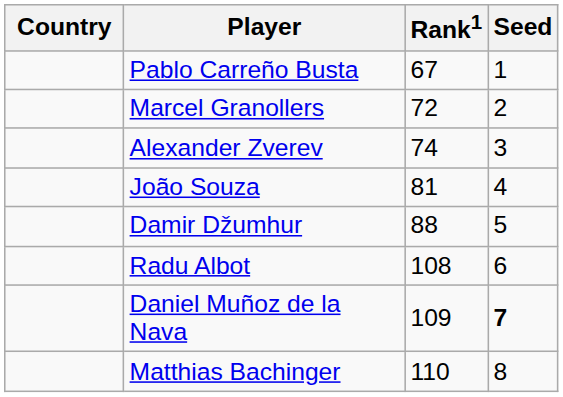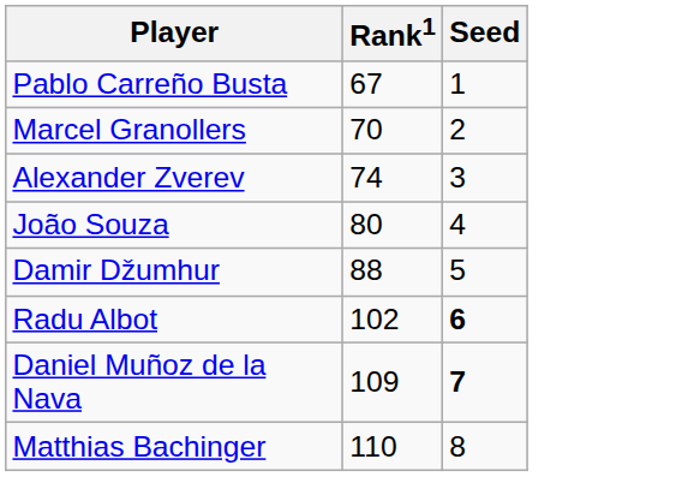- column: Country
Marcel Granollers | Rank1: 72 -> 70
João Souza | Rank1: 81 -> 80
Radu Albot | Rank1: 108 -> 102
Radu Albot | Seed: normal -> bold
